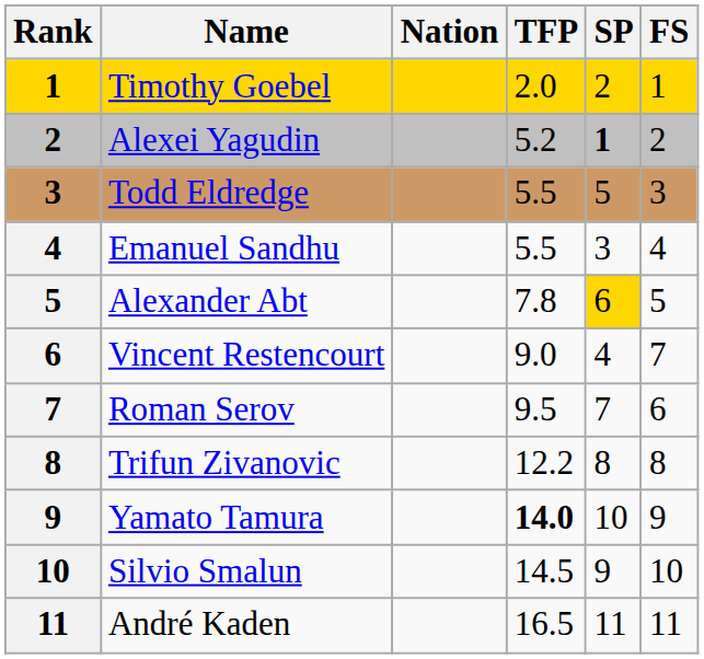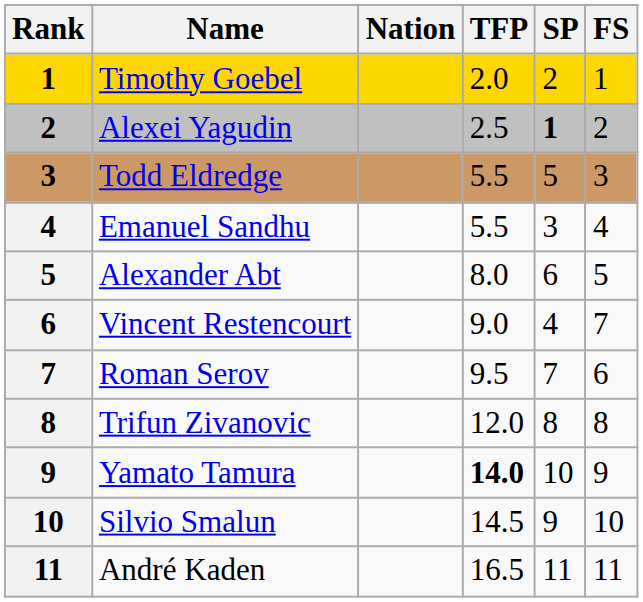Alexei Yagudin | TFP: 5.2 -> 2.5
Alexander Abt | TFP: 7.8 -> 8.0
Alexander Abt | SP: gold background -> no background
Trifun Zivanovic | TFP: 12.2 -> 12.0
